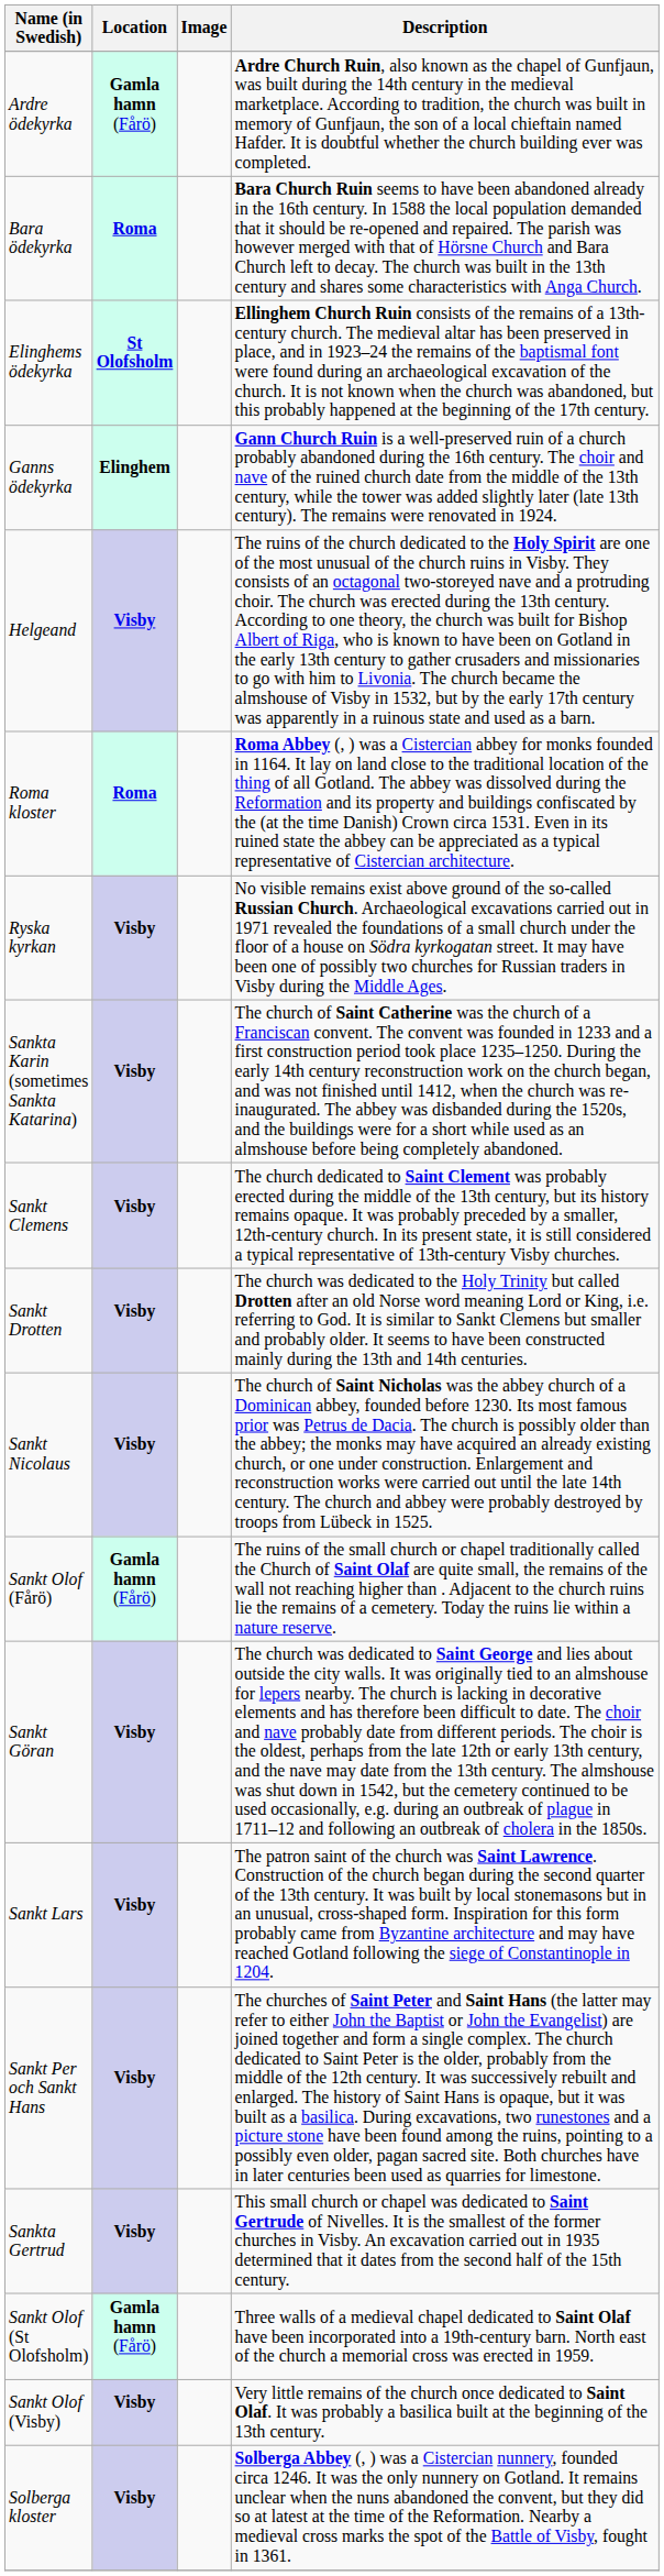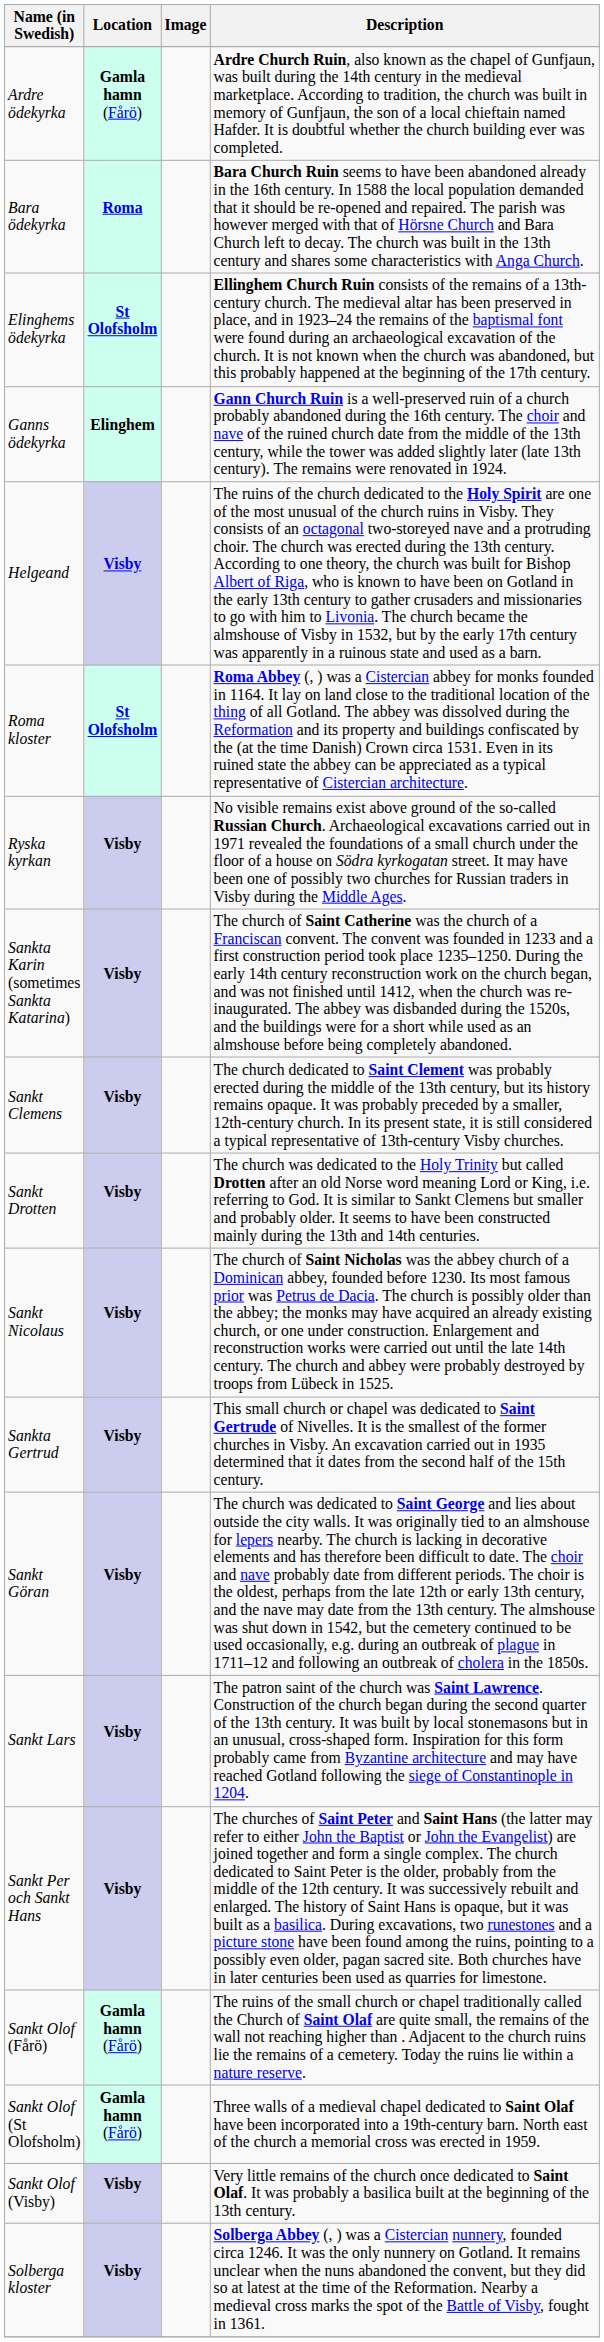Roma kloster | Location: Roma -> St Olofsholm
rows swapped: Sankta Gertrud <-> Sankt Olof (Fårö)
